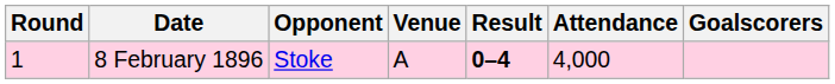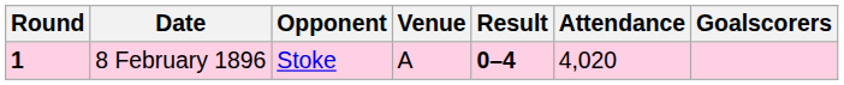8 February 1896 | Round: normal -> bold
8 February 1896 | Attendance: 4,000 -> 4,020
